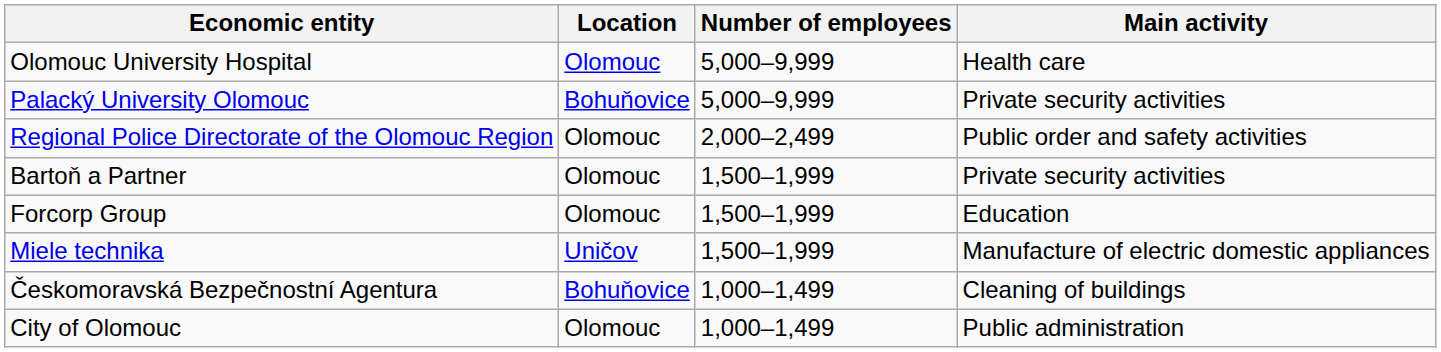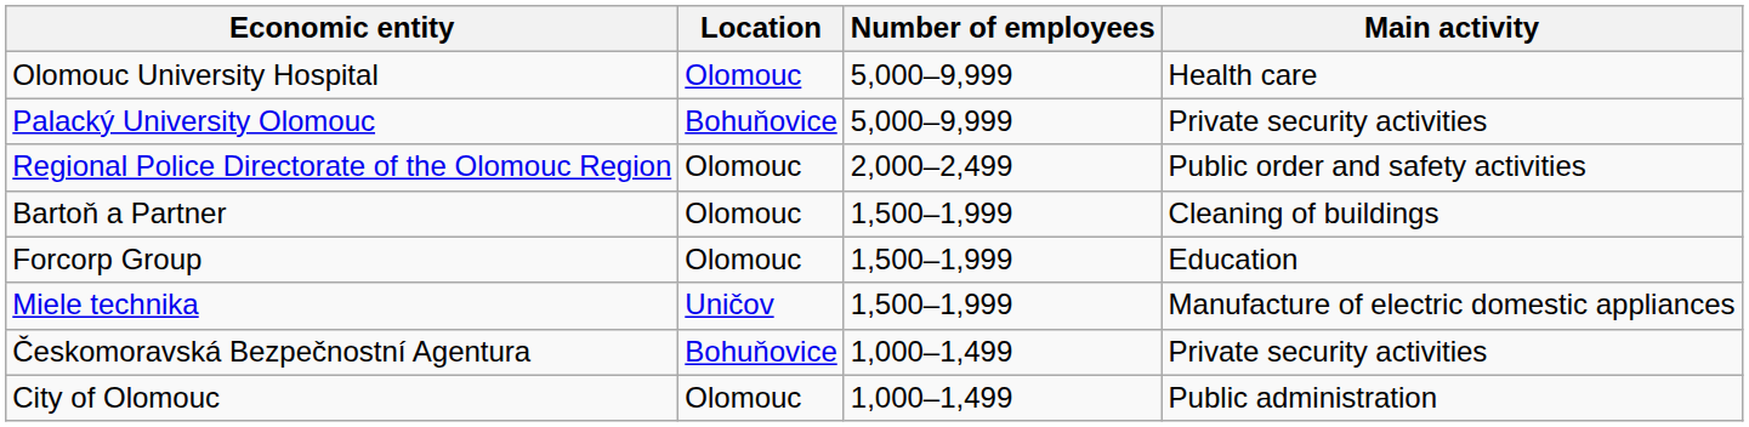Bartoň a Partner | Main activity: Private security activities -> Cleaning of buildings
Českomoravská Bezpečnostní Agentura | Main activity: Cleaning of buildings -> Private security activities
